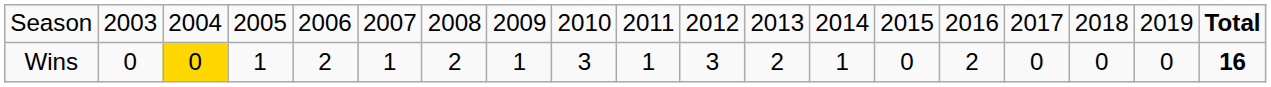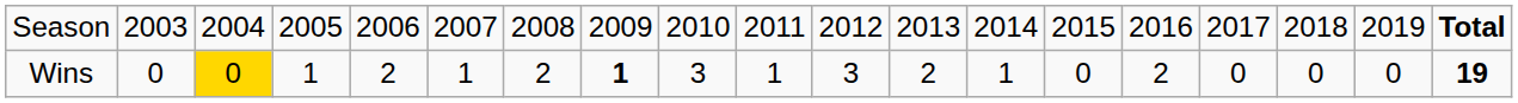Wins | column 8: normal -> bold
Wins | column 19: 16 -> 19
